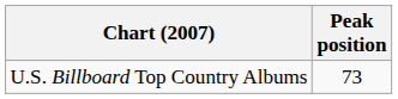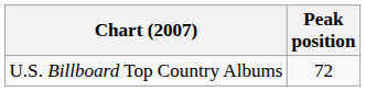U.S. Billboard Top Country Albums | Peak position: 73 -> 72
